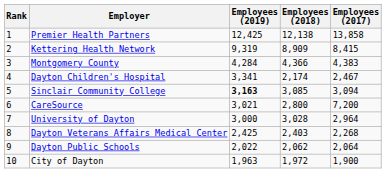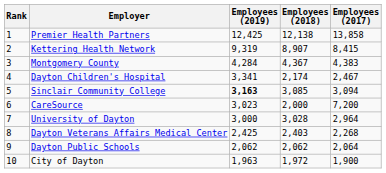Kettering Health Network | Employees (2018): 8,909 -> 8,907
Montgomery County | Employees (2018): 4,366 -> 4,367
CareSource | Employees (2019): 3,021 -> 3,023
CareSource | Employees (2018): 2,800 -> 2,000
Dayton Public Schools | Employees (2019): 2,022 -> 2,062
